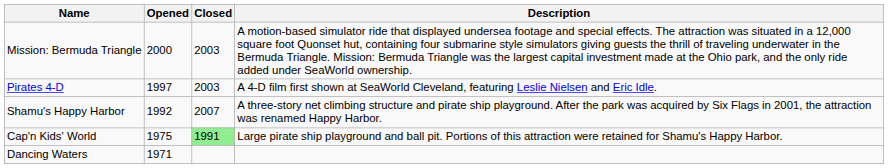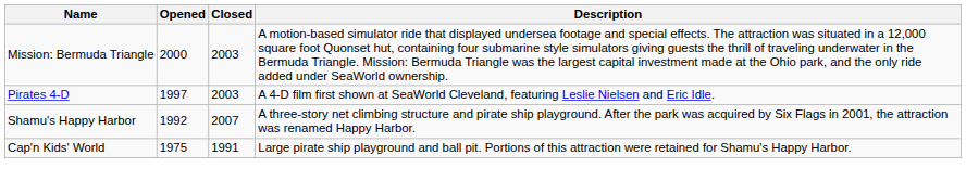Cap'n Kids' World | Closed: lightgreen background -> no background
- row: Dancing Waters | 1971
